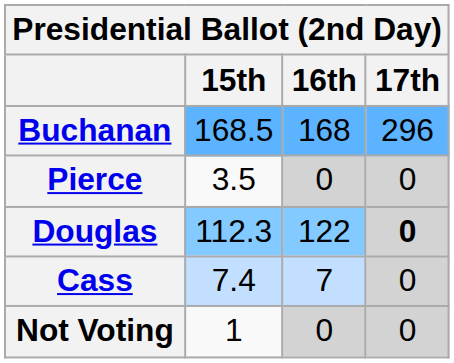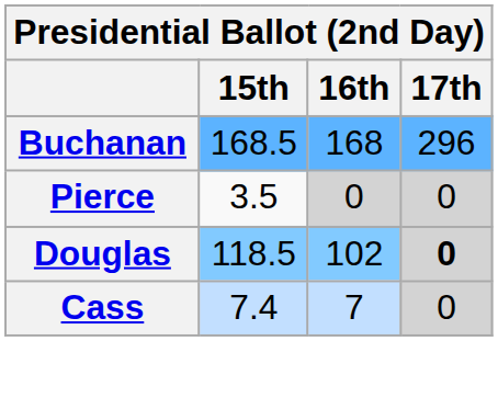Douglas | 15th: 112.3 -> 118.5
Douglas | 16th: 122 -> 102
- row: Not Voting | 1 | 0 | 0
